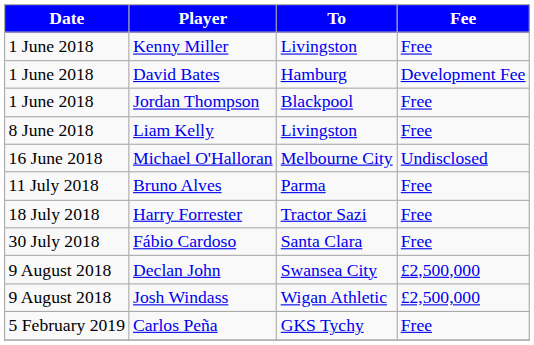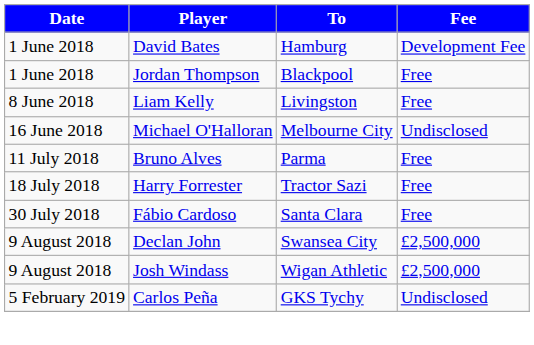- row: 1 June 2018 | Kenny Miller | Livingston | Free
Carlos Peña | Fee: Free -> Undisclosed
